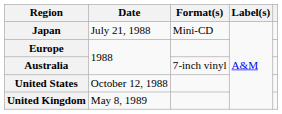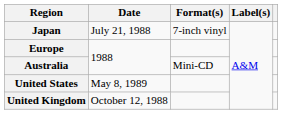Japan | Format(s): Mini-CD -> 7-inch vinyl
Australia | Format(s): 7-inch vinyl -> Mini-CD
United States | Date: October 12, 1988 -> May 8, 1989
United Kingdom | Date: May 8, 1989 -> October 12, 1988
